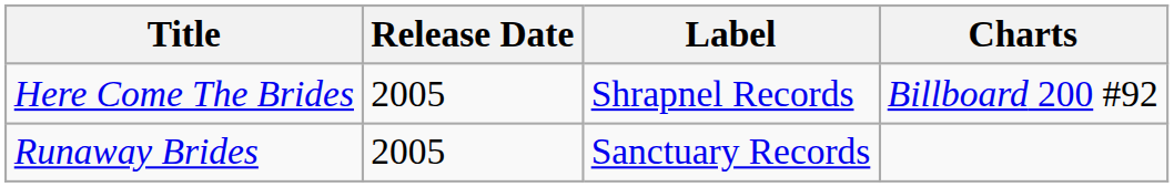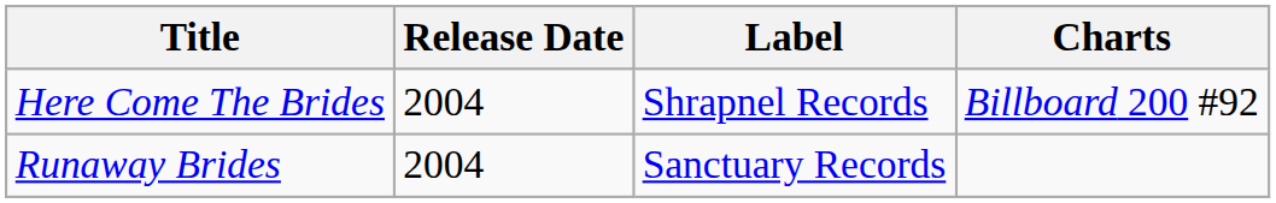Here Come The Brides | Release Date: 2005 -> 2004
Runaway Brides | Release Date: 2005 -> 2004
